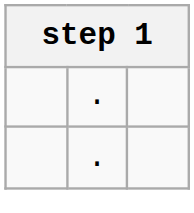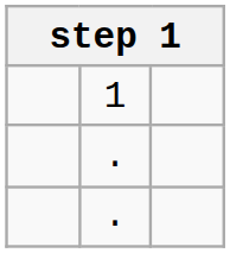+ row: 1
